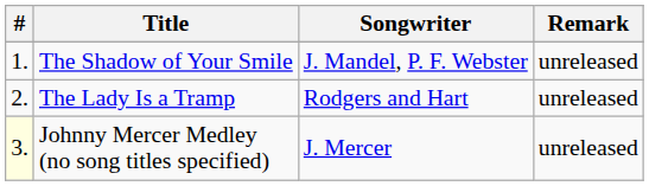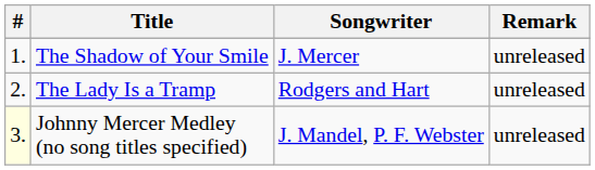The Shadow of Your Smile | Songwriter: J. Mandel, P. F. Webster -> J. Mercer
Johnny Mercer Medley (no song titles specified) | Songwriter: J. Mercer -> J. Mandel, P. F. Webster
